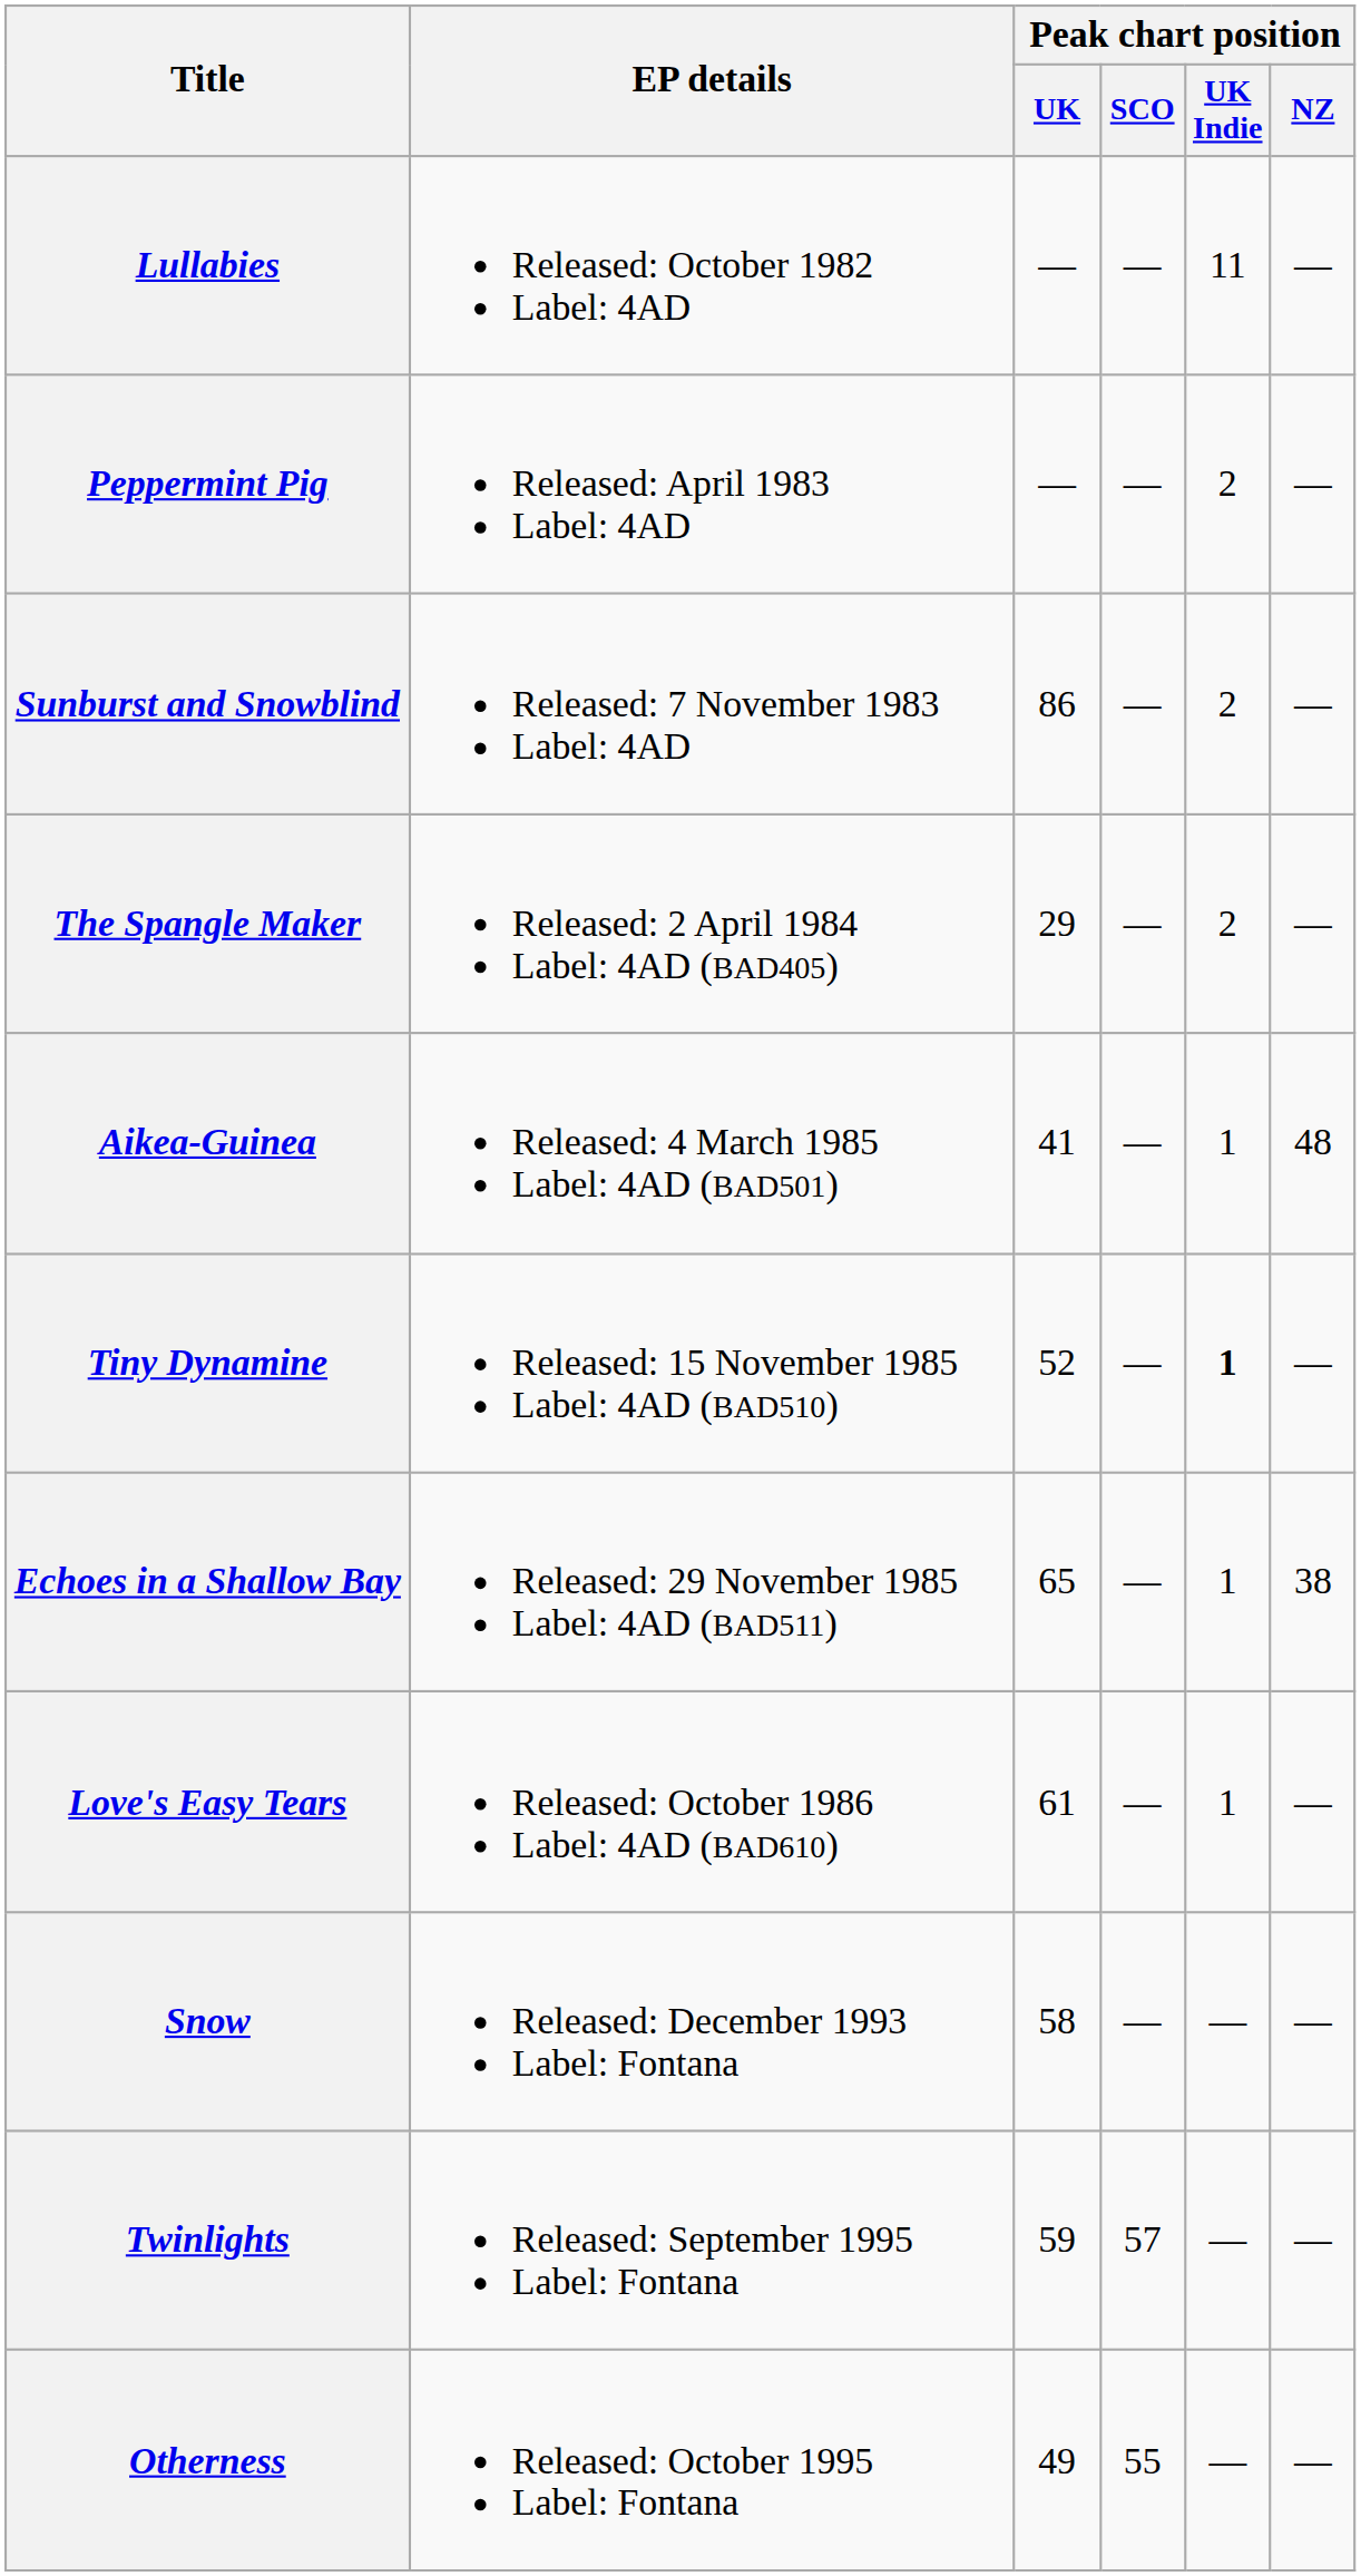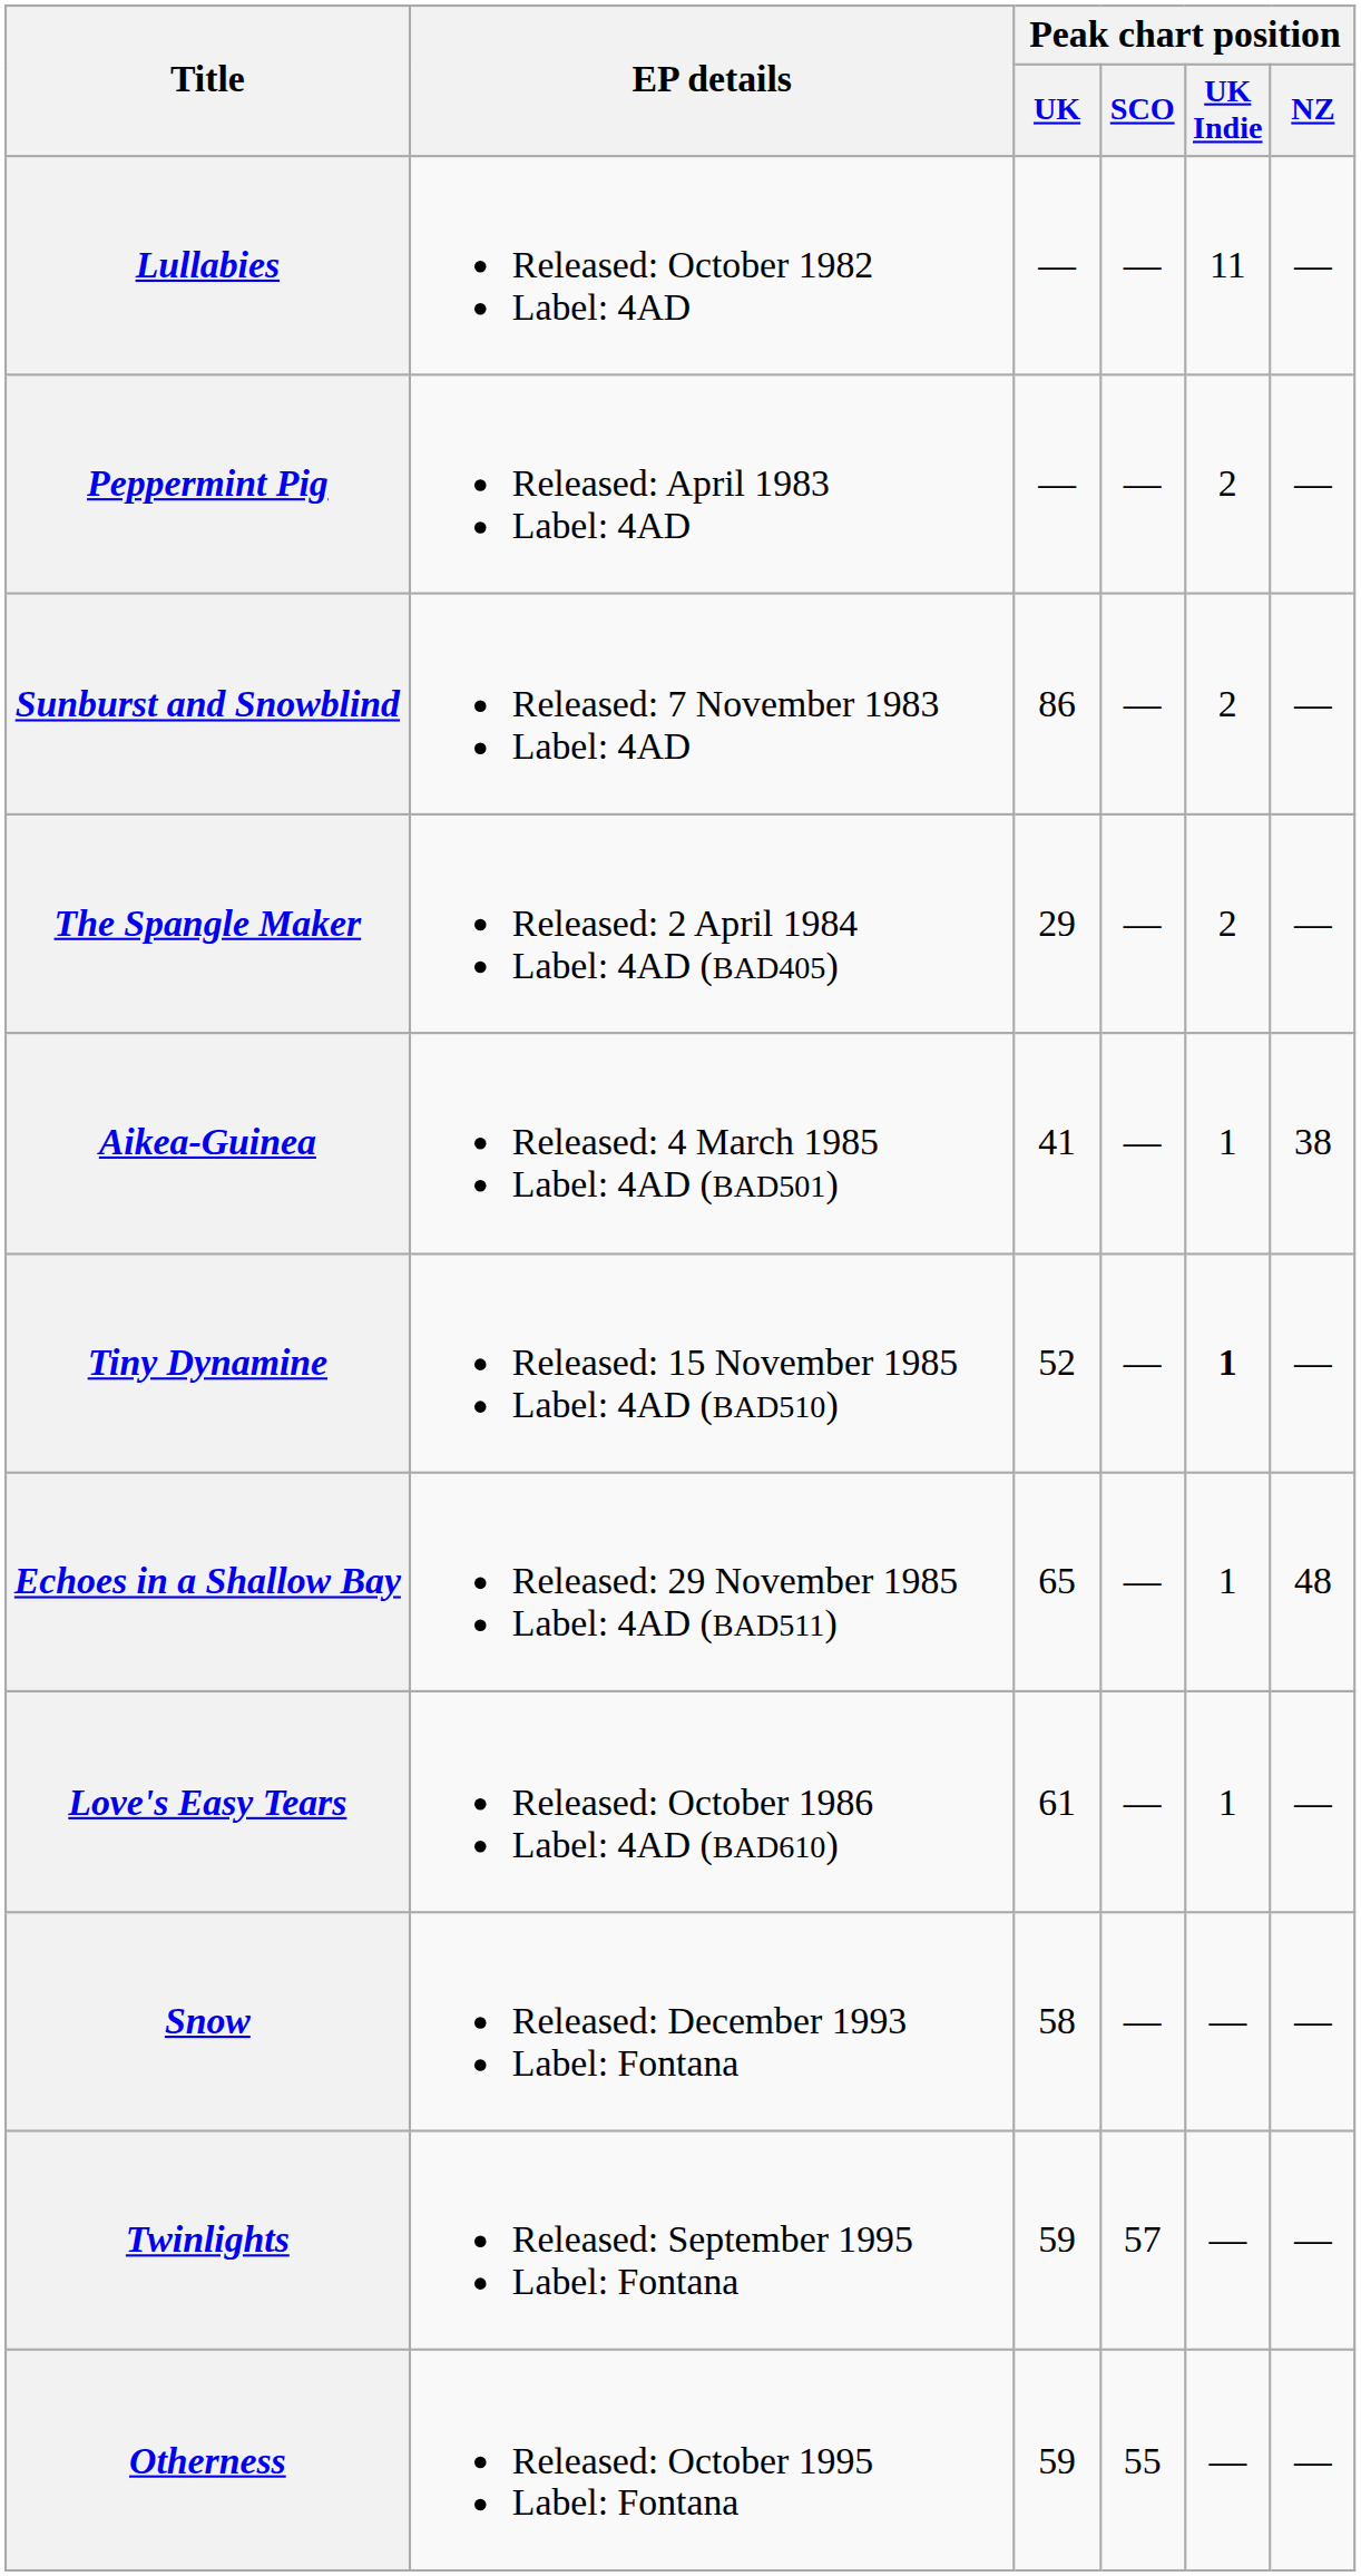Aikea-Guinea | Peak chart position / NZ: 48 -> 38
Echoes in a Shallow Bay | Peak chart position / NZ: 38 -> 48
Otherness | Peak chart position / UK: 49 -> 59
